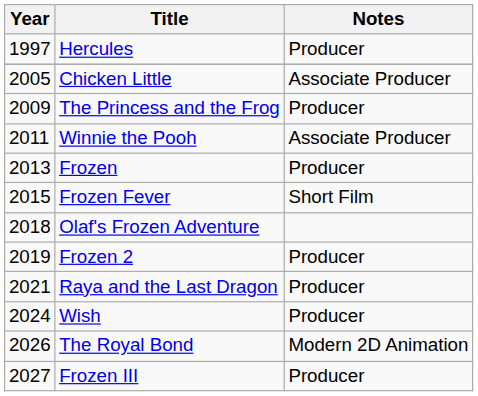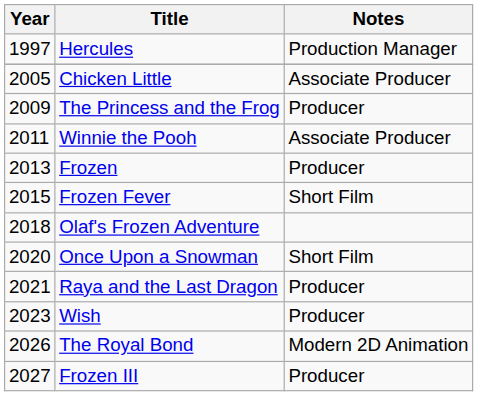Hercules | Notes: Producer -> Production Manager
- row: 2019 | Frozen 2 | Producer
+ row: 2020 | Once Upon a Snowman | Short Film
Wish | Year: 2024 -> 2023
